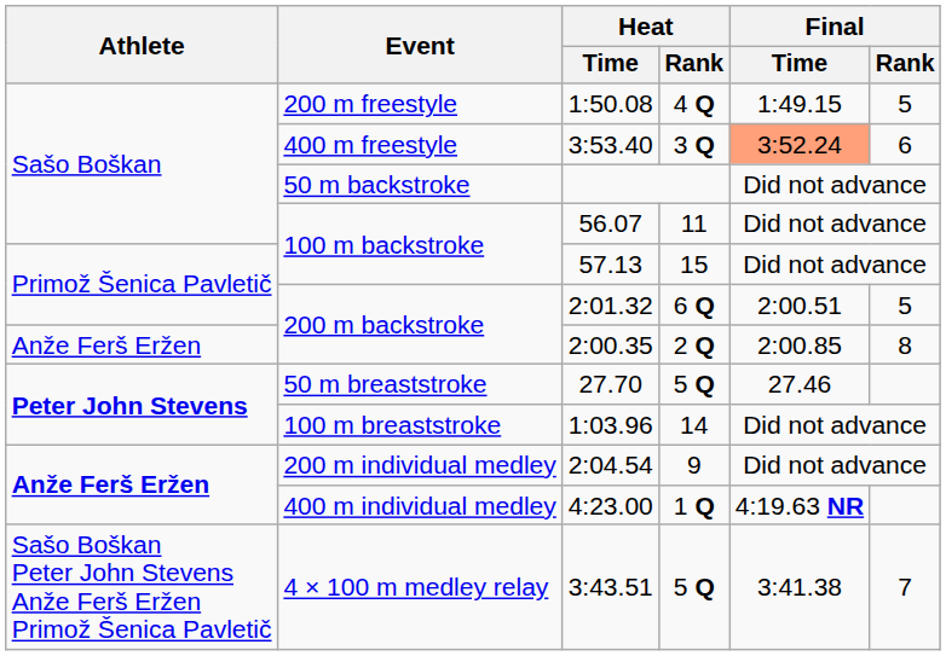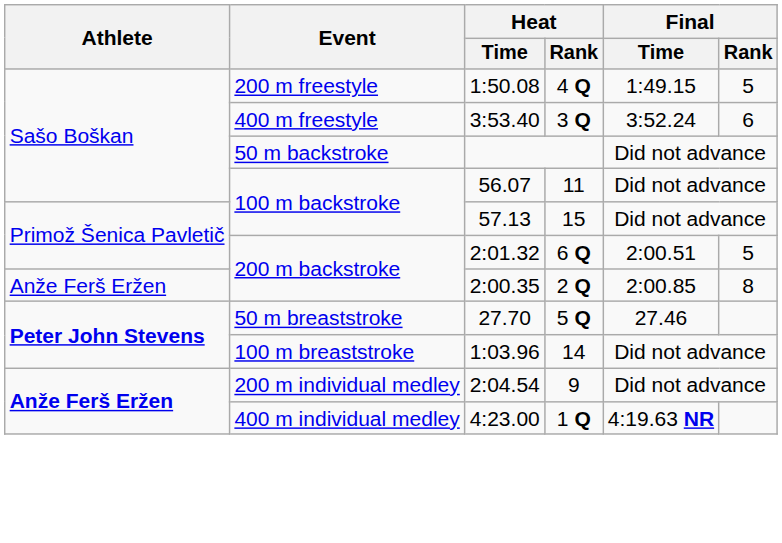3:53.40 | Final / Time: lightsalmon background -> no background
- row: Sašo Boškan Peter John Stevens Anže Ferš Eržen Primož Šenica Pavletič | 4 × 100 m medley relay | 3:43.51 | 5 Q | 3:41.38 | 7
